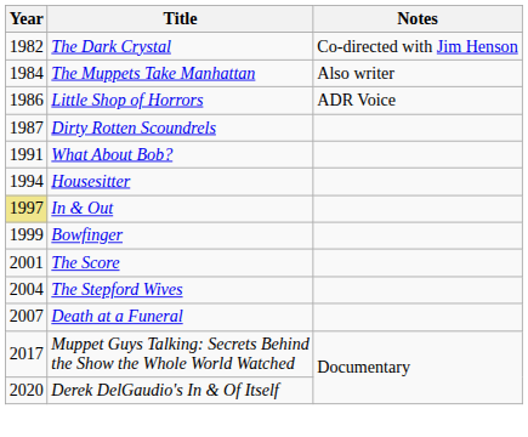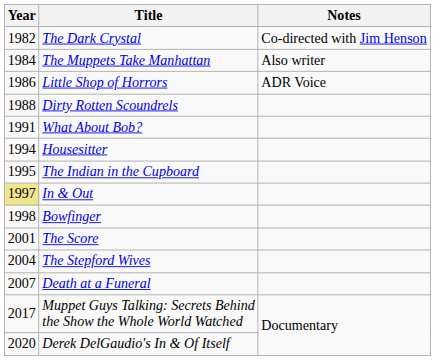Dirty Rotten Scoundrels | Year: 1987 -> 1988
+ row: 1995 | The Indian in the Cupboard
Bowfinger | Year: 1999 -> 1998
